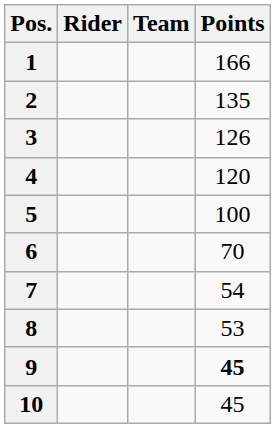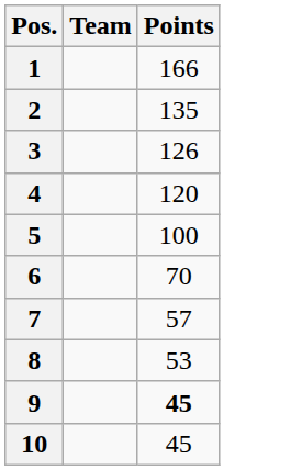- column: Rider
7 | Points: 54 -> 57
